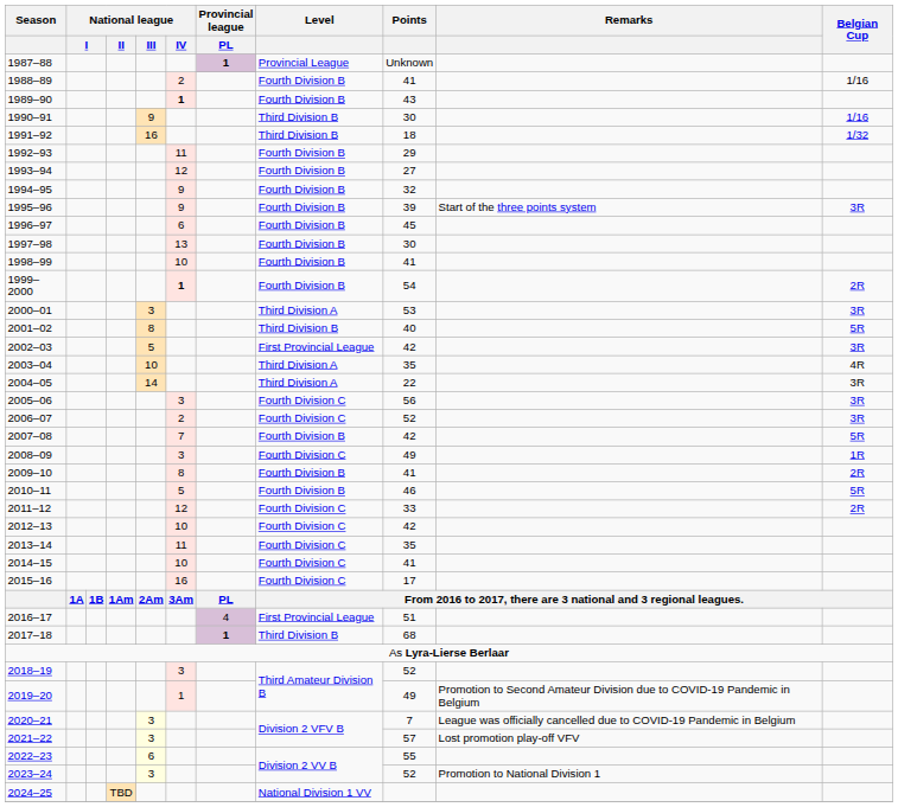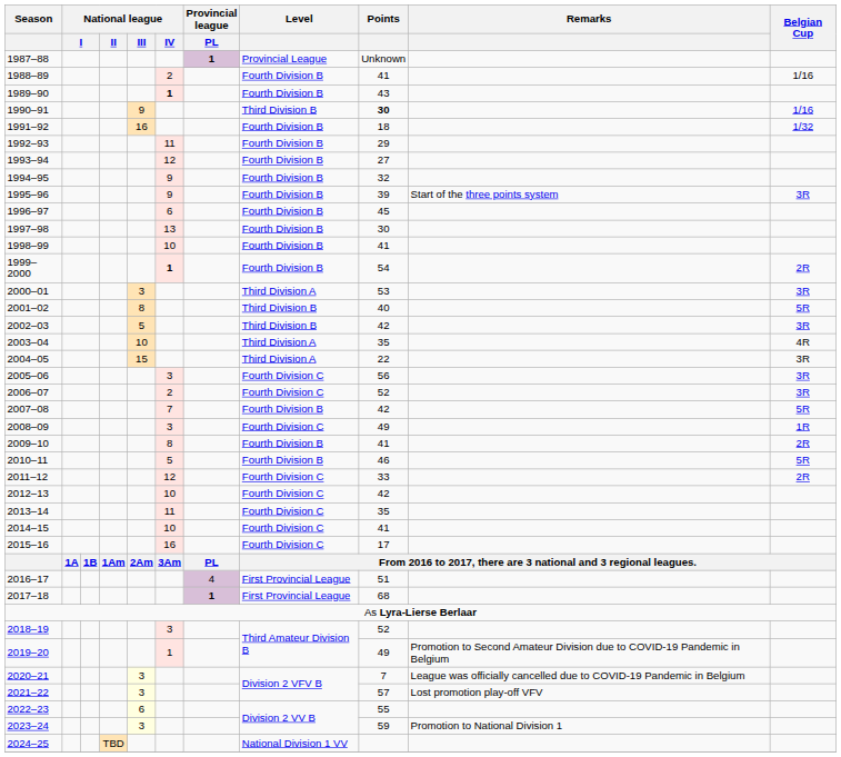1990–91 | Points: normal -> bold
1991–92 | Level: Third Division B -> Fourth Division B
2002–03 | Level: First Provincial League -> Third Division B
2004–05 | National league / III: 14 -> 15
2017–18 | Level: Third Division B -> First Provincial League
2023–24 | Points: 52 -> 59
